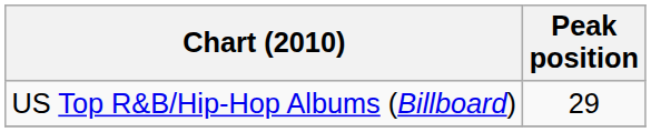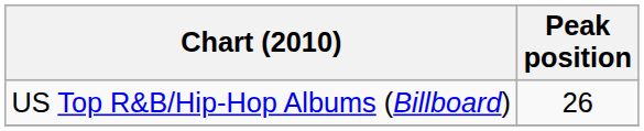US Top R&B/Hip-Hop Albums (Billboard) | Peak position: 29 -> 26
